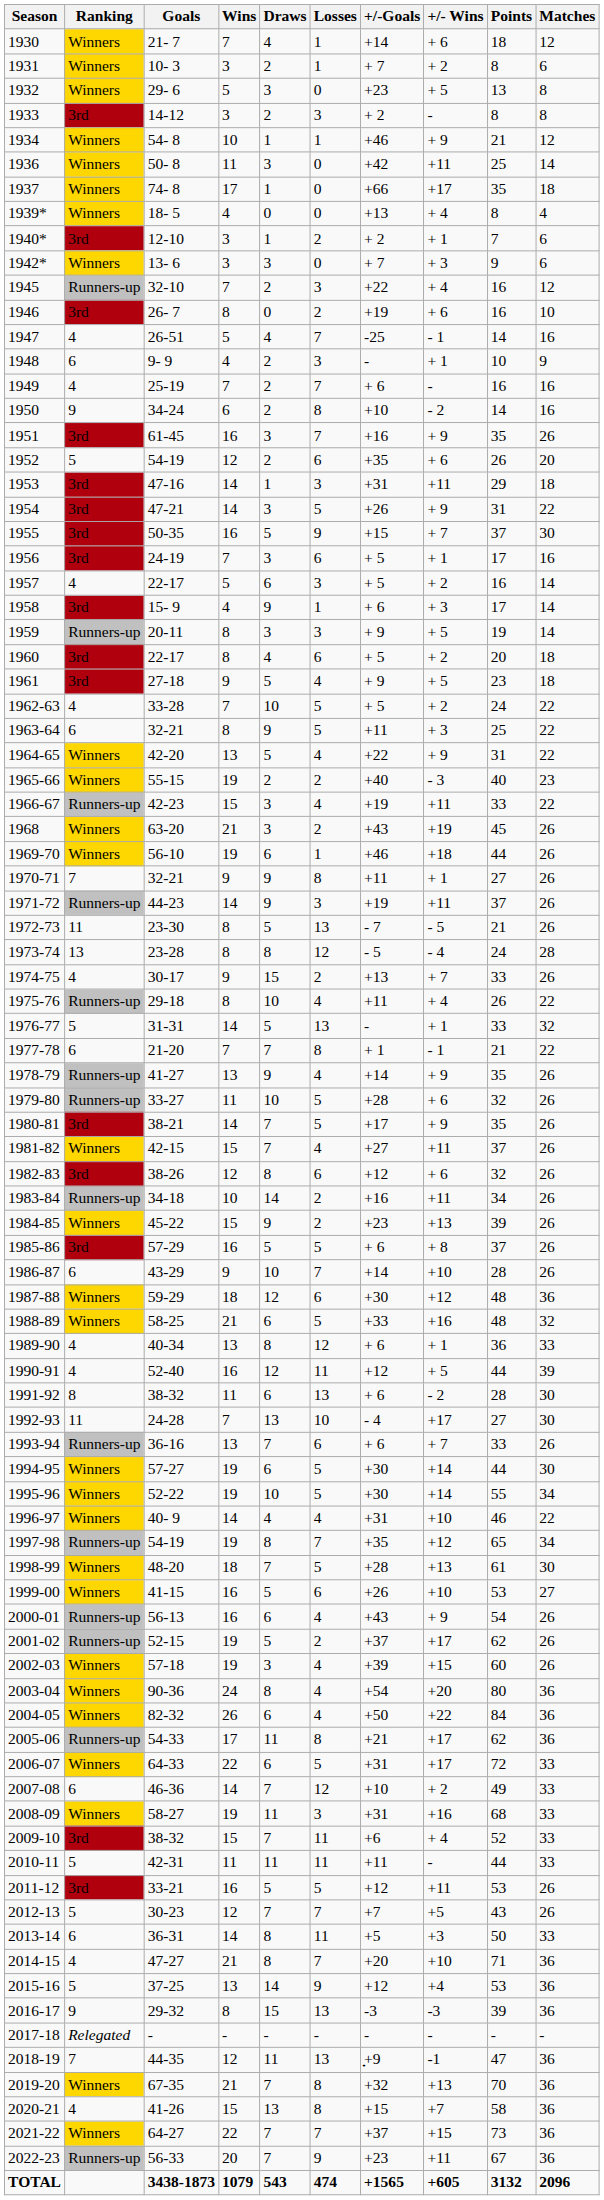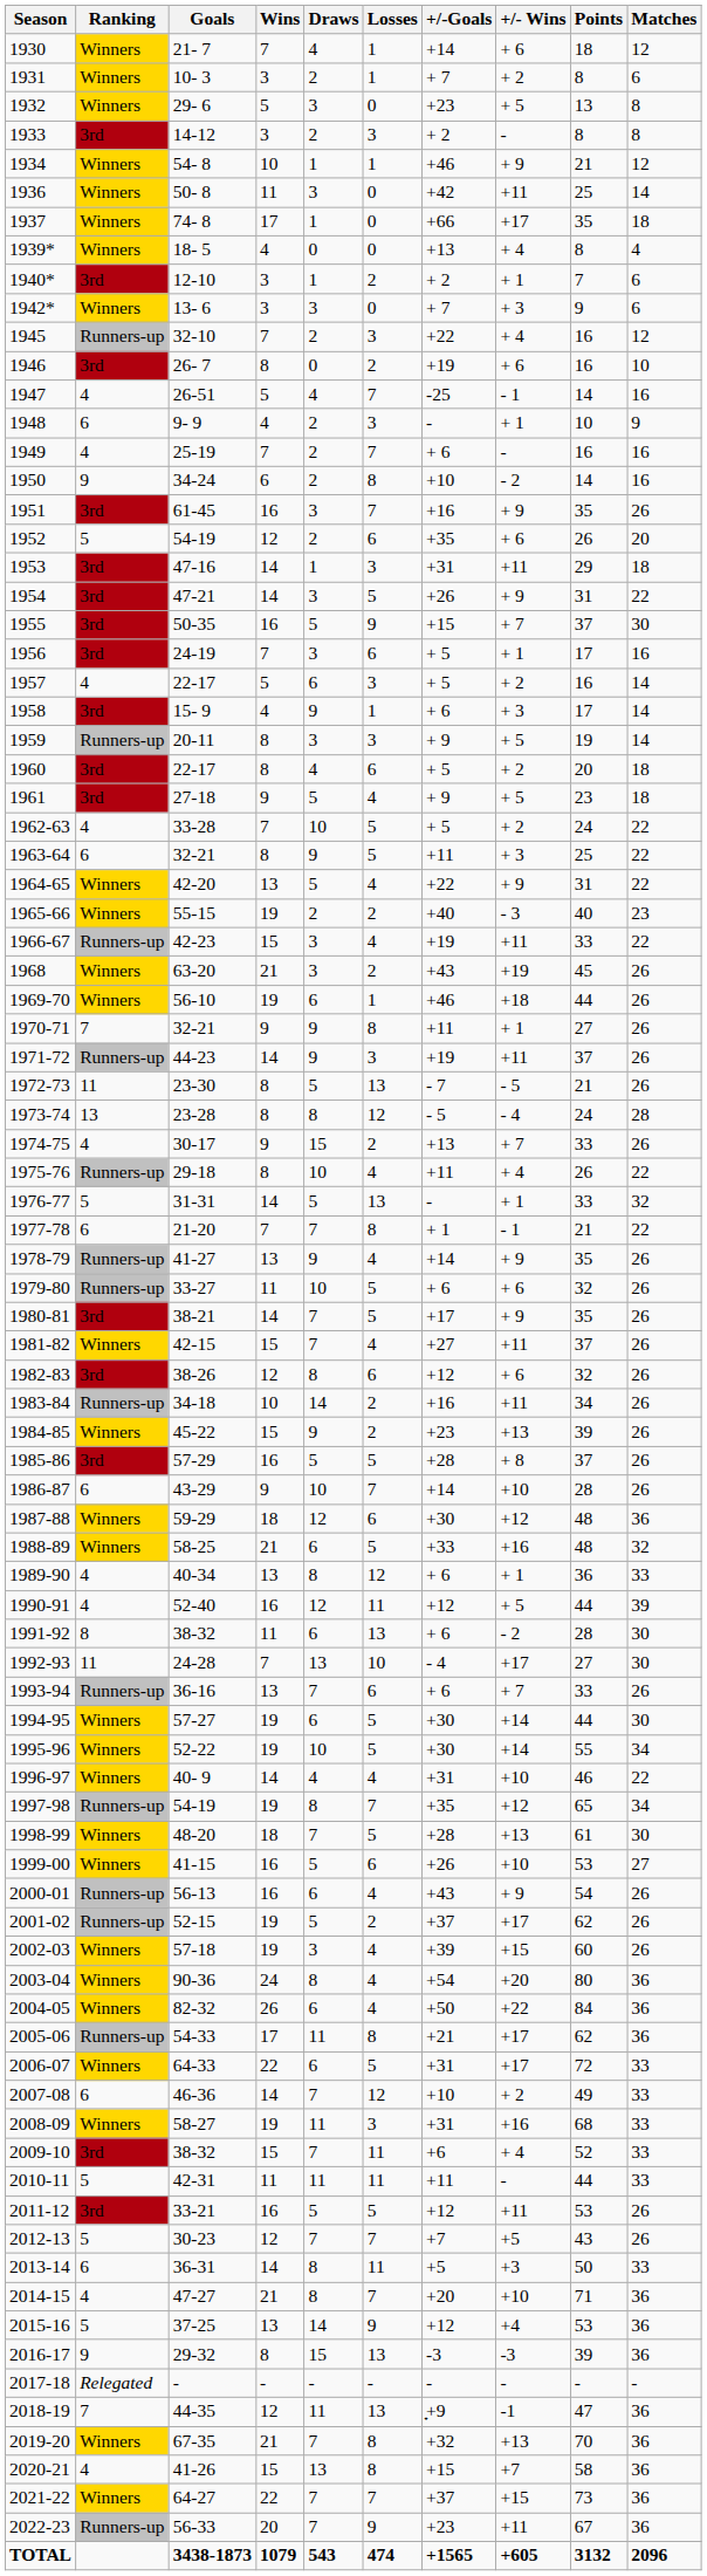1979-80 | +/-Goals: +28 -> + 6
1985-86 | +/-Goals: + 6 -> +28
